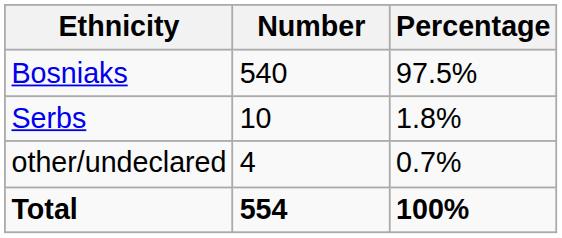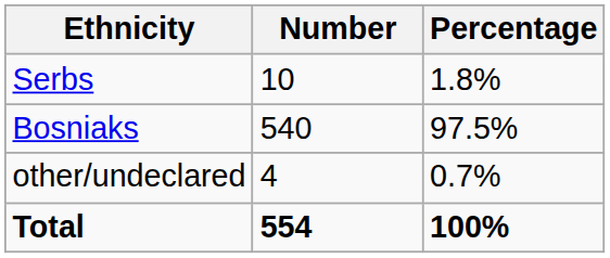rows swapped: Bosniaks <-> Serbs
